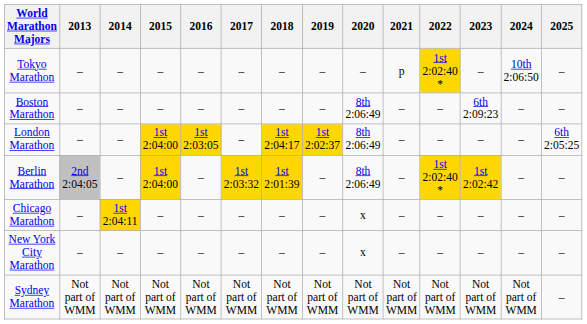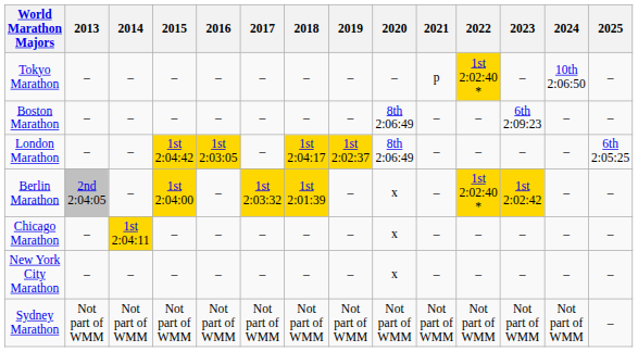London Marathon | 2015: 1st 2:04:00 -> 1st 2:04:42
Berlin Marathon | 2020: 8th 2:06:49 -> x
